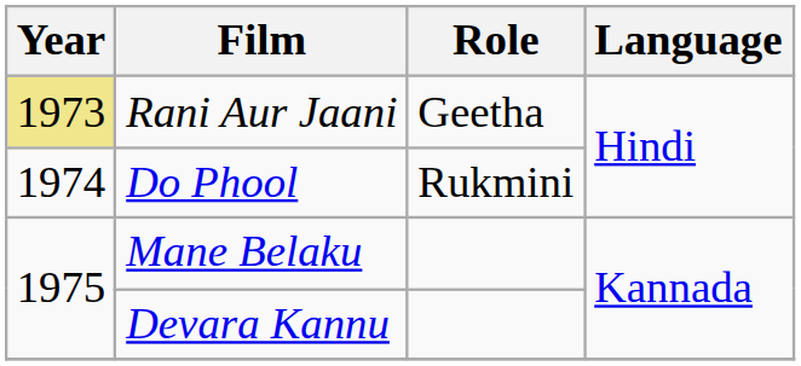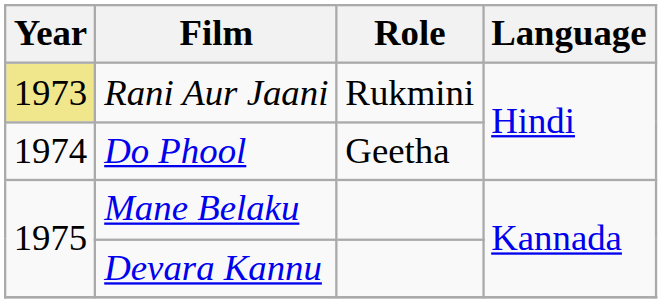Rani Aur Jaani | Role: Geetha -> Rukmini
Do Phool | Role: Rukmini -> Geetha
